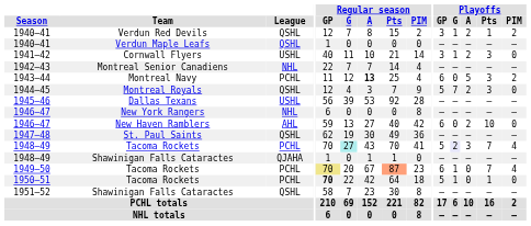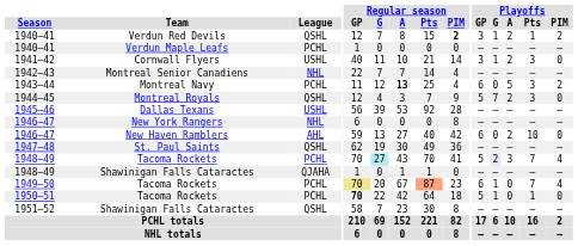1940–41 / Verdun Red Devils | Regular season / PIM: normal -> bold
1940–41 / Verdun Maple Leafs | League: QSHL -> PCHL
